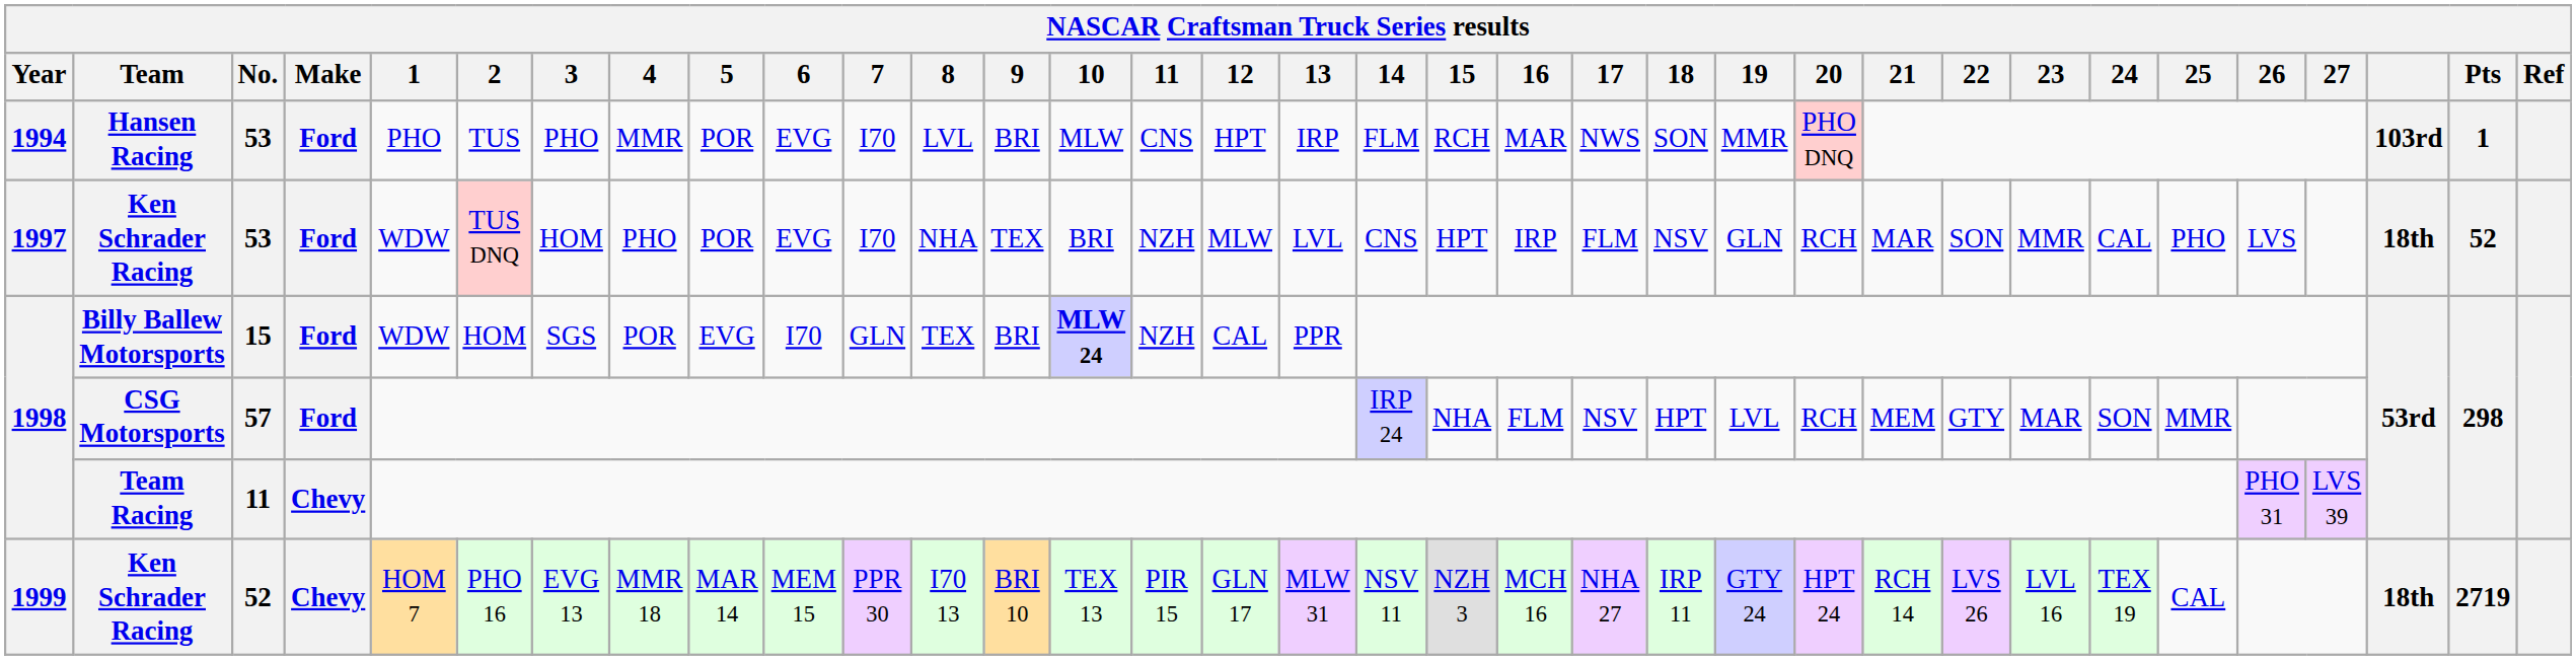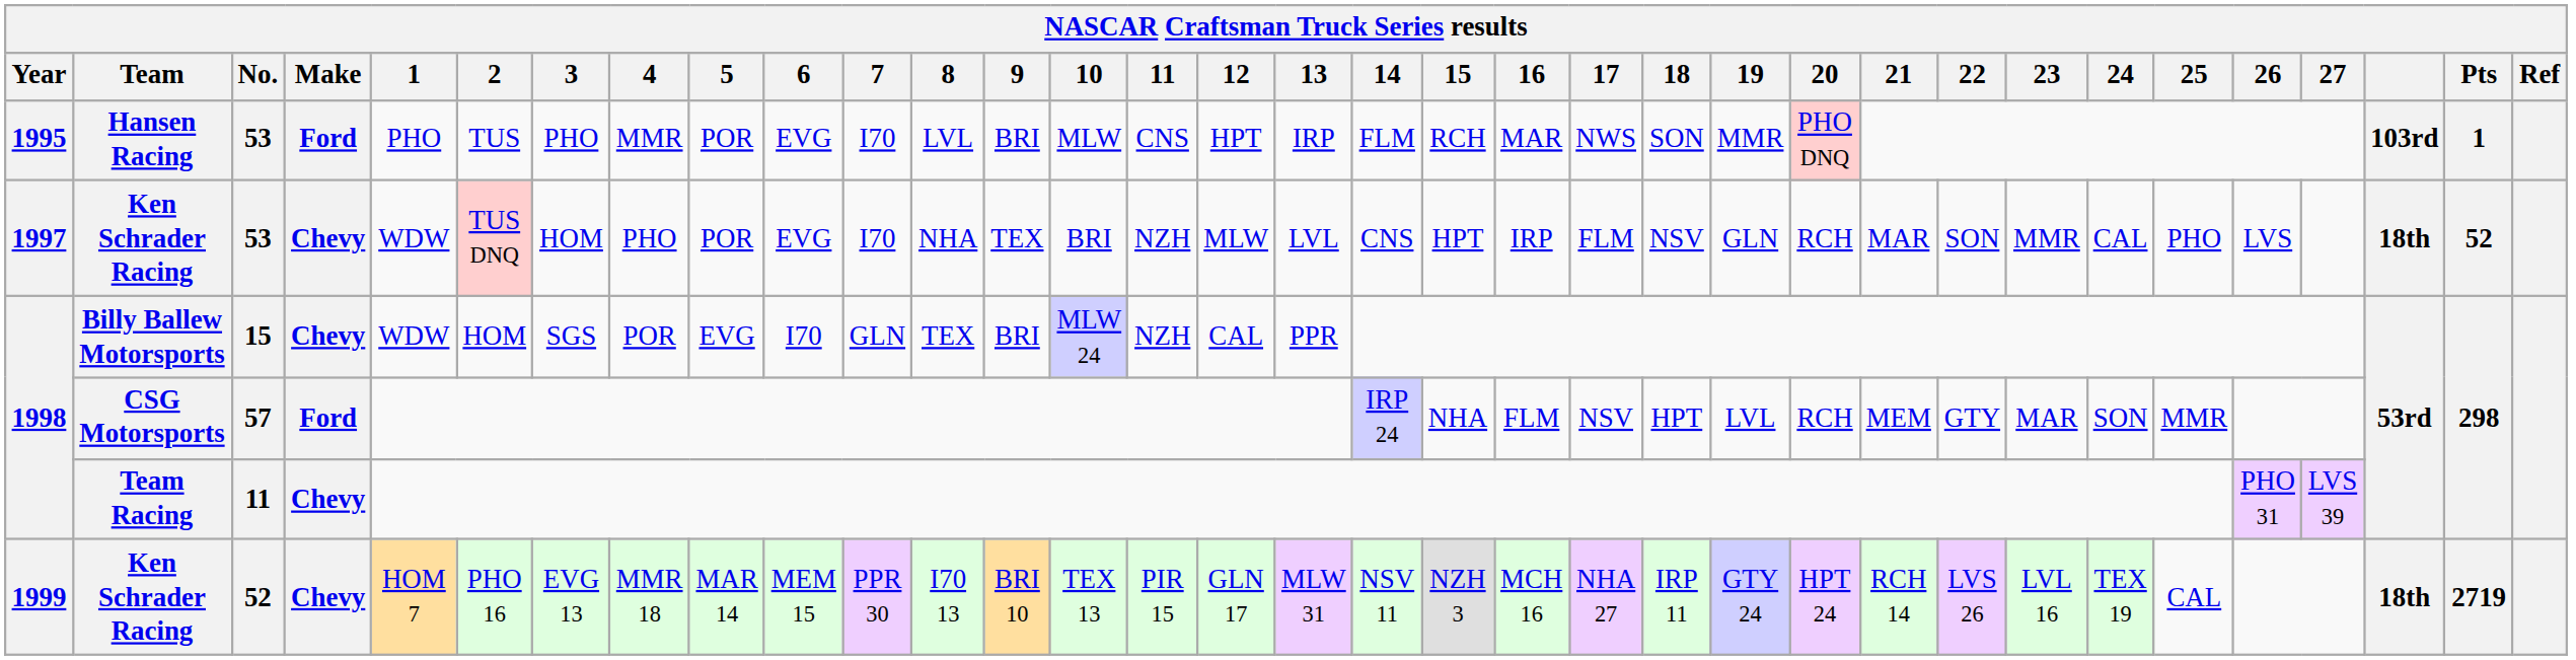Hansen Racing | Year: 1994 -> 1995
Ken Schrader Racing / 53 | Make: Ford -> Chevy
Billy Ballew Motorsports | Make: Ford -> Chevy
Billy Ballew Motorsports | 10: bold -> normal
